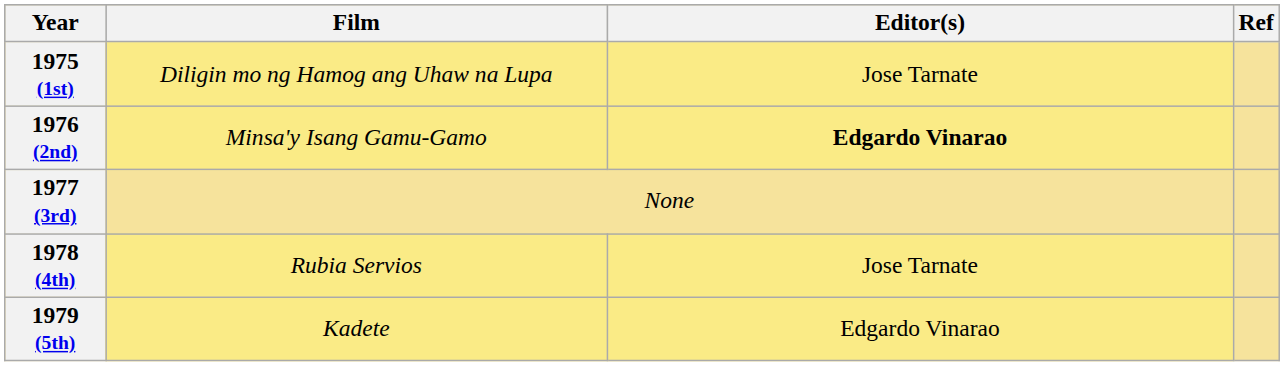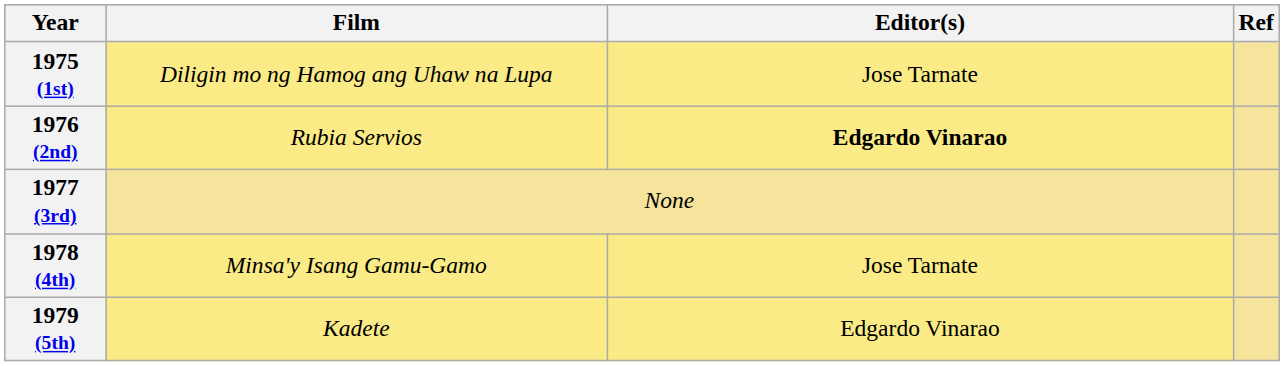1976 (2nd) | Film: Minsa'y Isang Gamu-Gamo -> Rubia Servios
1978 (4th) | Film: Rubia Servios -> Minsa'y Isang Gamu-Gamo
